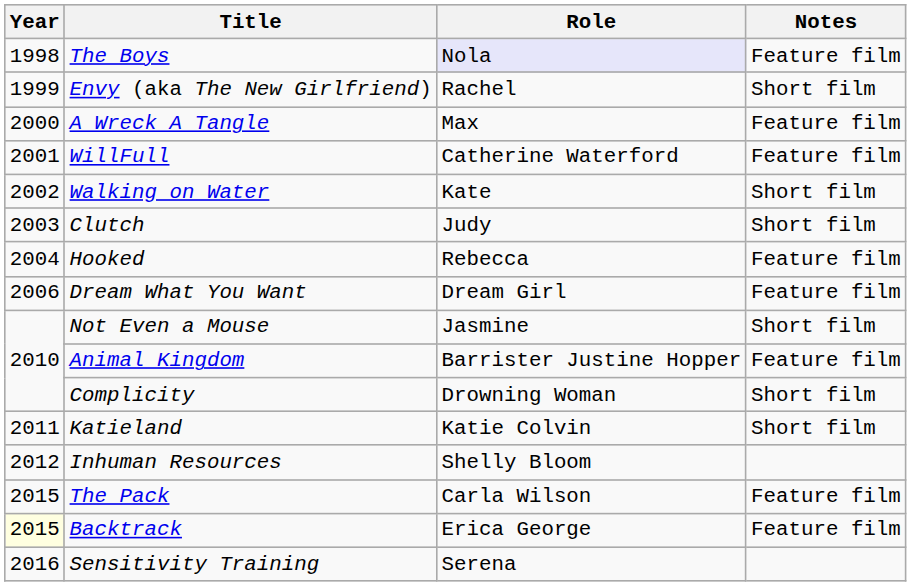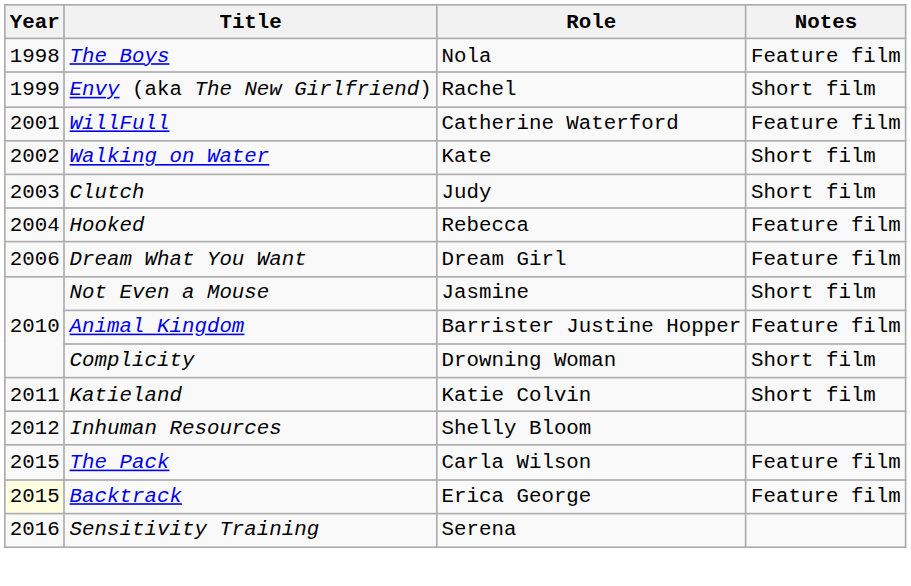The Boys | Role: lavender background -> no background
- row: 2000 | A Wreck A Tangle | Max | Feature film
